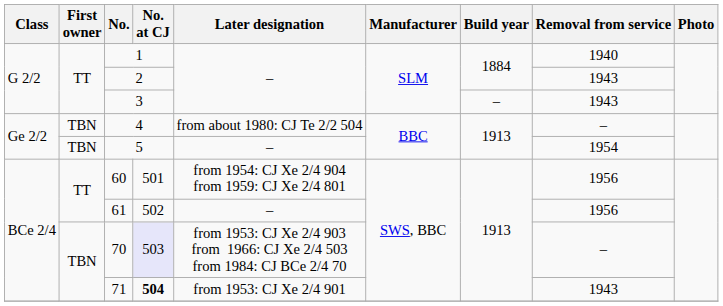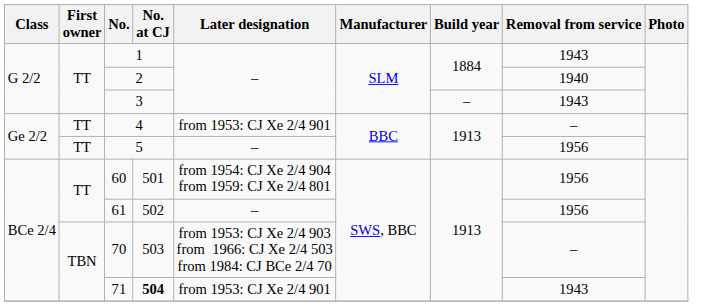1 | Removal from service: 1940 -> 1943
2 | Removal from service: 1943 -> 1940
4 | First owner: TBN -> TT
4 | Later designation: from about 1980: CJ Te 2/2 504 -> from 1953: CJ Xe 2/4 901
5 | First owner: TBN -> TT
5 | Removal from service: 1954 -> 1956
70 | No. at CJ: lavender background -> no background
